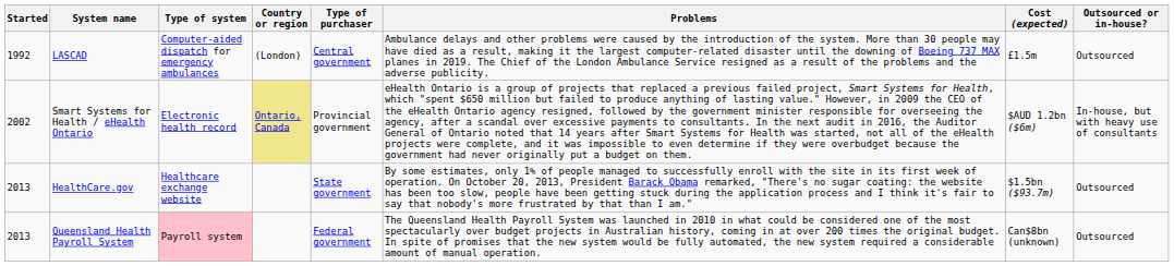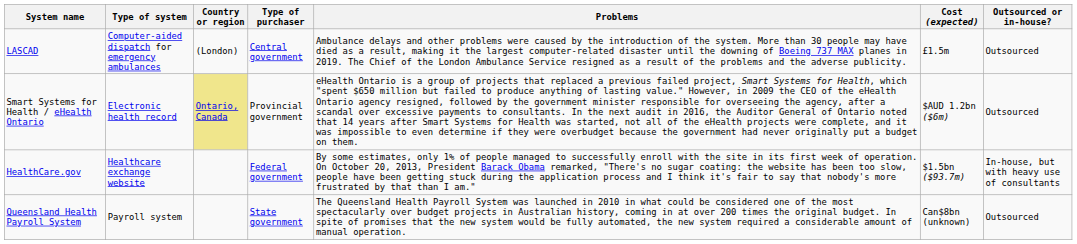- column: Started | 1992 | 2002 | 2013 | 2013
Smart Systems for Health / eHealth Ontario | Outsourced or in-house?: In-house, but with heavy use of consultants -> Outsourced
HealthCare.gov | Type of purchaser: State government -> Federal government
HealthCare.gov | Outsourced or in-house?: Outsourced -> In-house, but with heavy use of consultants
Queensland Health Payroll System | Type of system: pink background -> no background
Queensland Health Payroll System | Type of purchaser: Federal government -> State government
